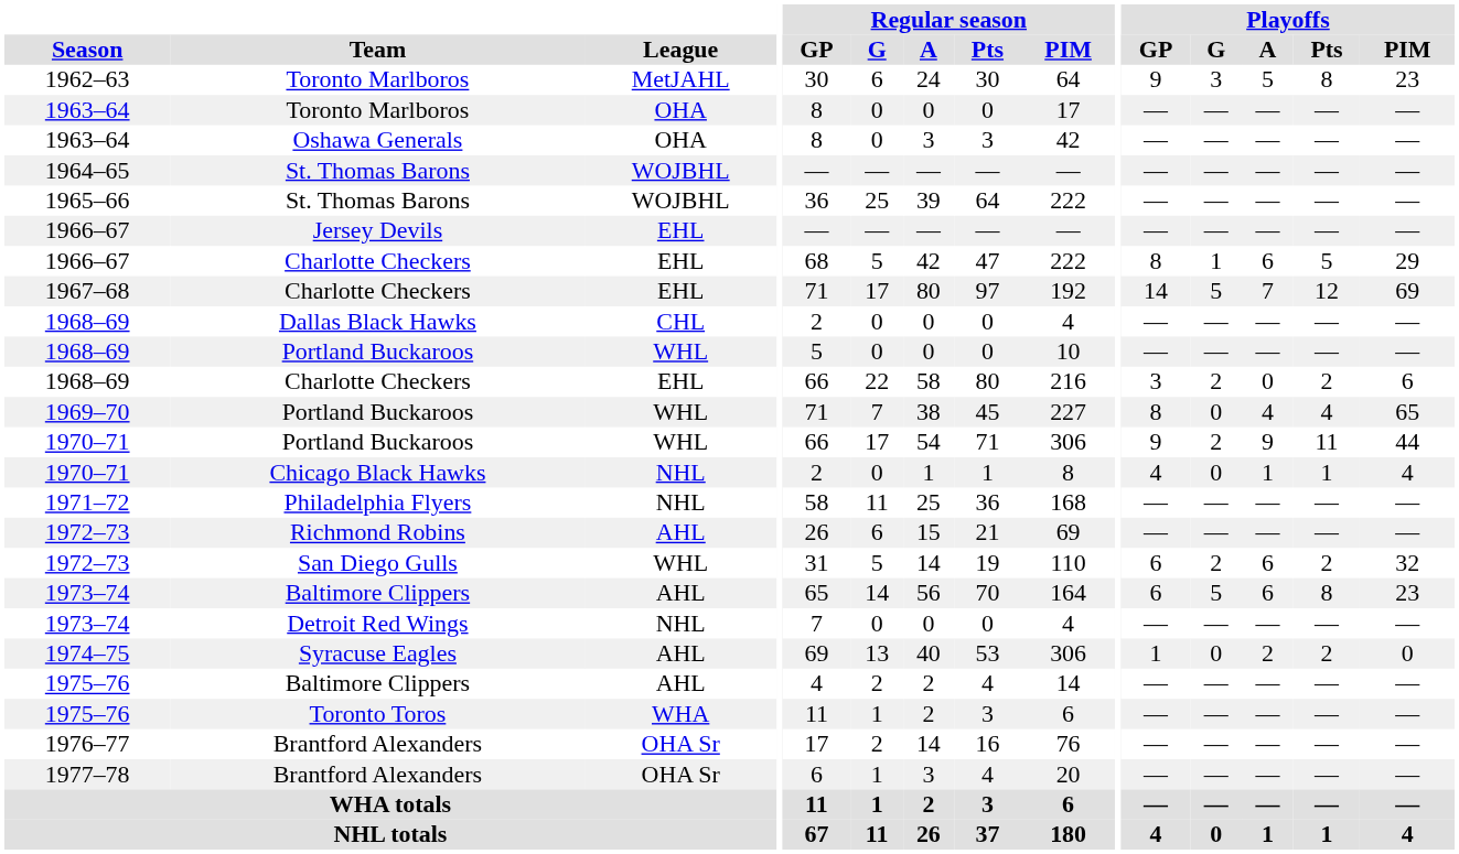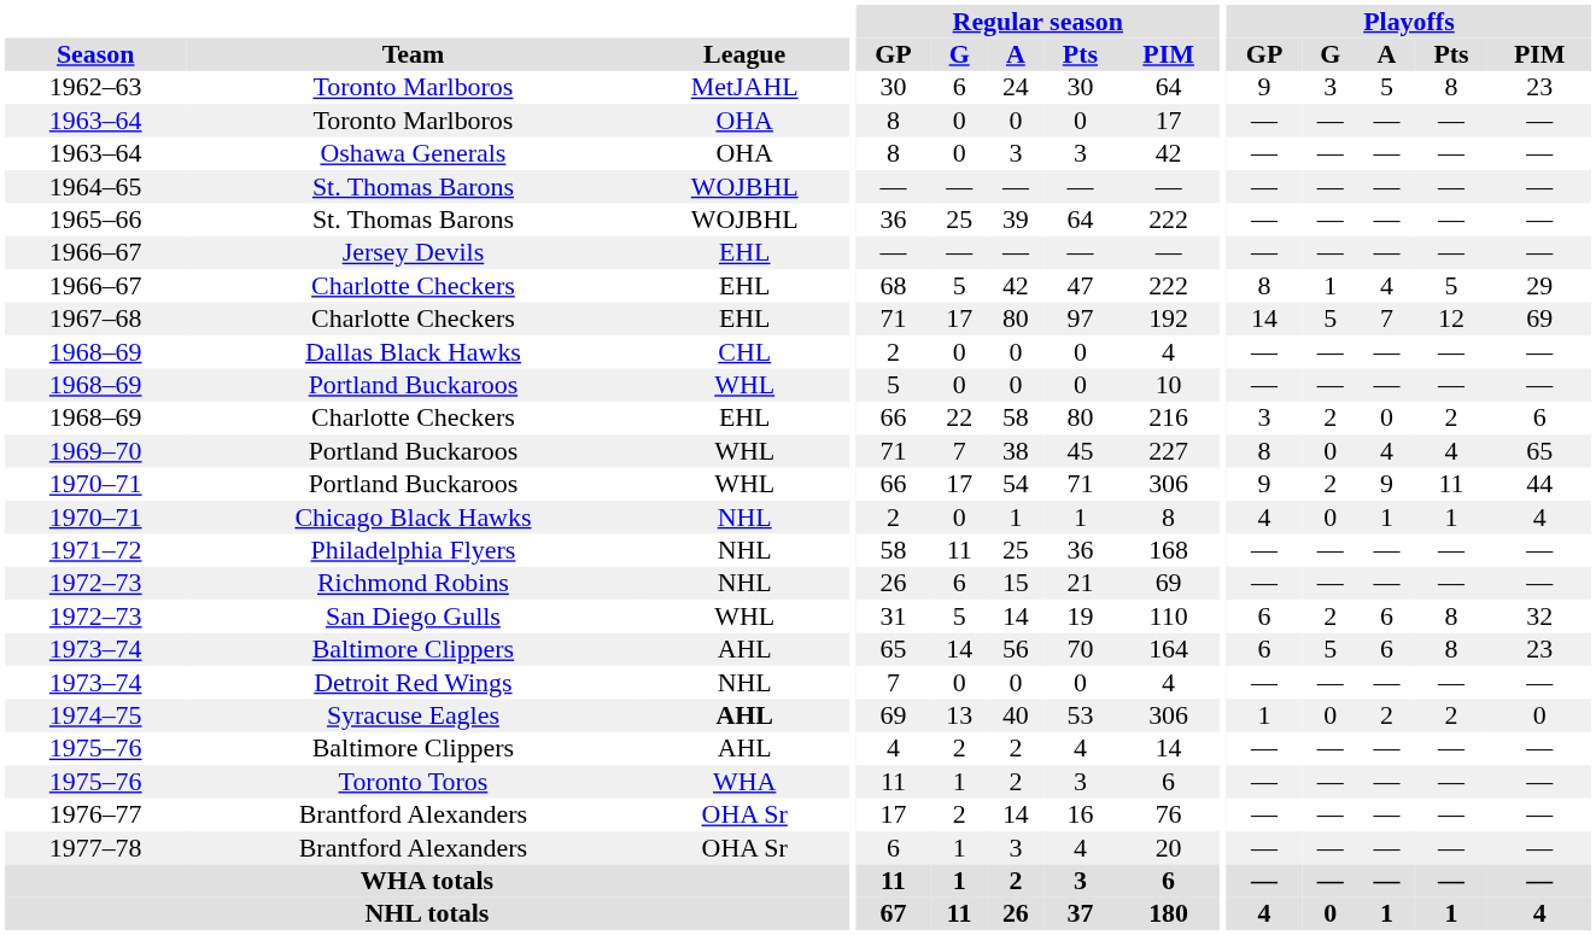1966–67 / Charlotte Checkers | Playoffs / A: 6 -> 4
1972–73 / Richmond Robins | League: AHL -> NHL
1972–73 / San Diego Gulls | Playoffs / Pts: 2 -> 8
1974–75 | League: normal -> bold
